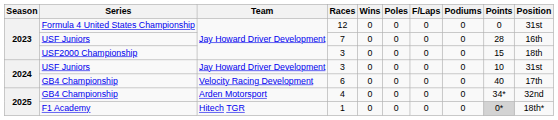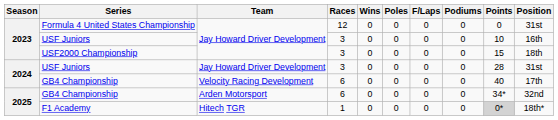2023 / USF Juniors | Races: 7 -> 3
2023 / USF Juniors | Points: 28 -> 10
2024 / USF Juniors | Points: 10 -> 28
2025 / GB4 Championship | Races: 4 -> 6
